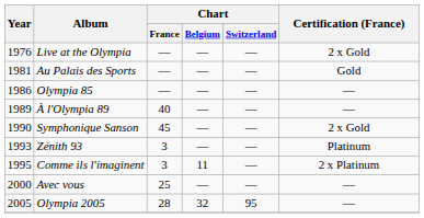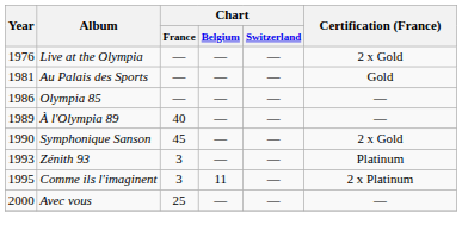- row: 2005 | Olympia 2005 | 28 | 32 | 95 | —
